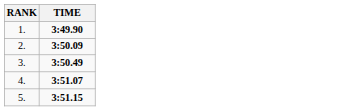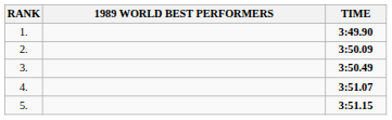+ column: 1989 WORLD BEST PERFORMERS
